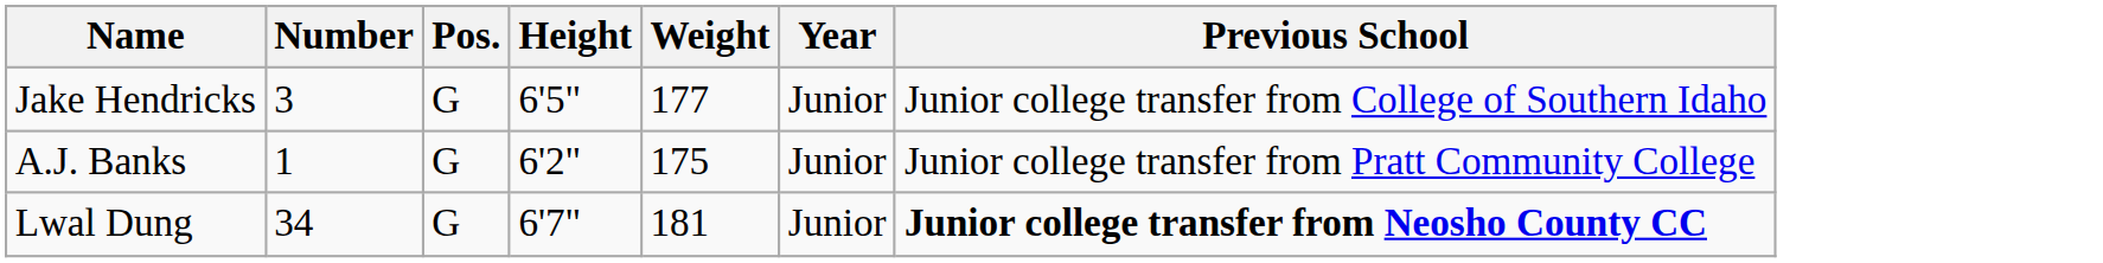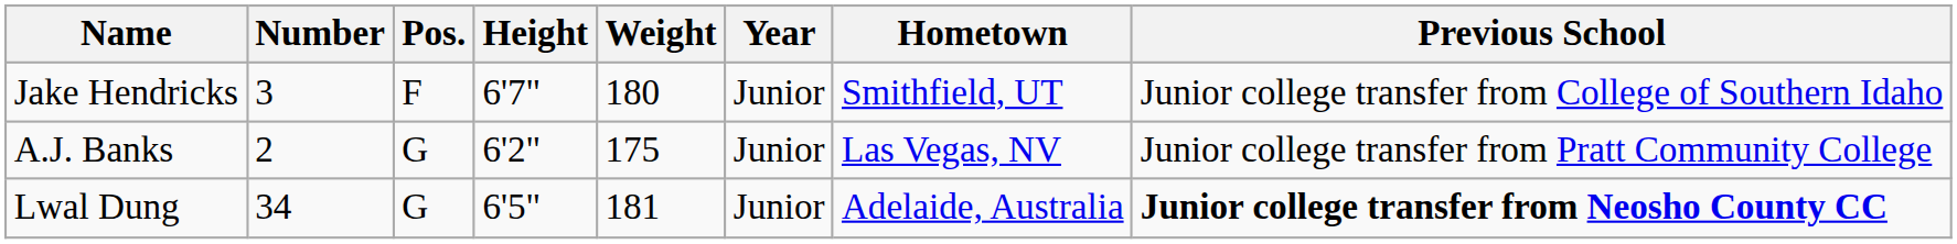+ column: Hometown | Smithfield, UT | Las Vegas, NV | Adelaide, Australia
Jake Hendricks | Pos.: G -> F
Jake Hendricks | Height: 6'5" -> 6'7"
Jake Hendricks | Weight: 177 -> 180
A.J. Banks | Number: 1 -> 2
Lwal Dung | Height: 6'7" -> 6'5"
